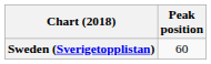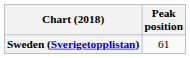Sweden (Sverigetopplistan) | Peak position: 60 -> 61
